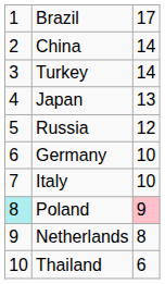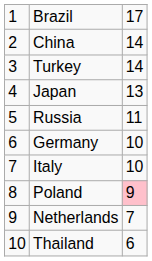Russia | column 3: 12 -> 11
Poland | column 1: paleturquoise background -> no background
Netherlands | column 3: 8 -> 7
